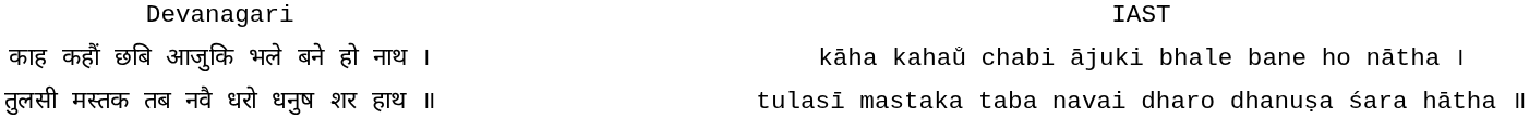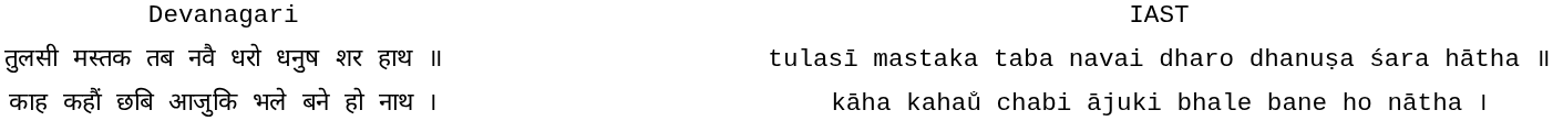rows swapped: काह कहौं छबि आजुकि भले बने हो नाथ । <-> तुलसी मस्तक तब नवै धरो धनुष शर हाथ ॥
